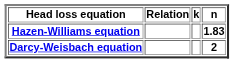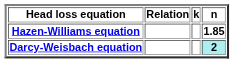Hazen-Williams equation | n: 1.83 -> 1.85
Darcy-Weisbach equation | n: no background -> paleturquoise background
